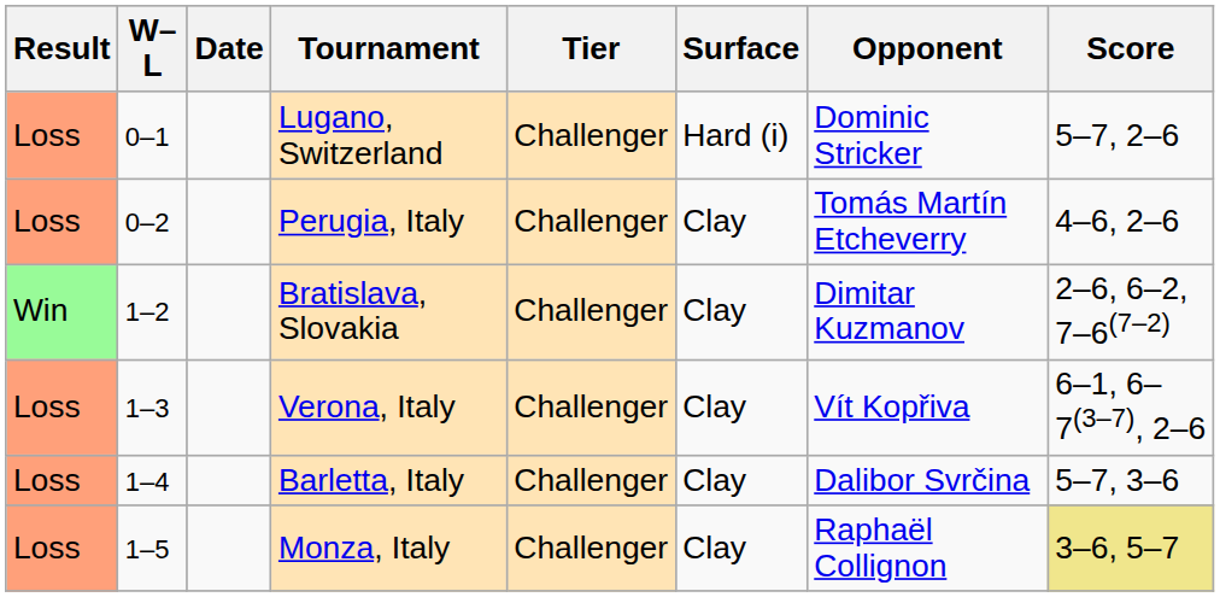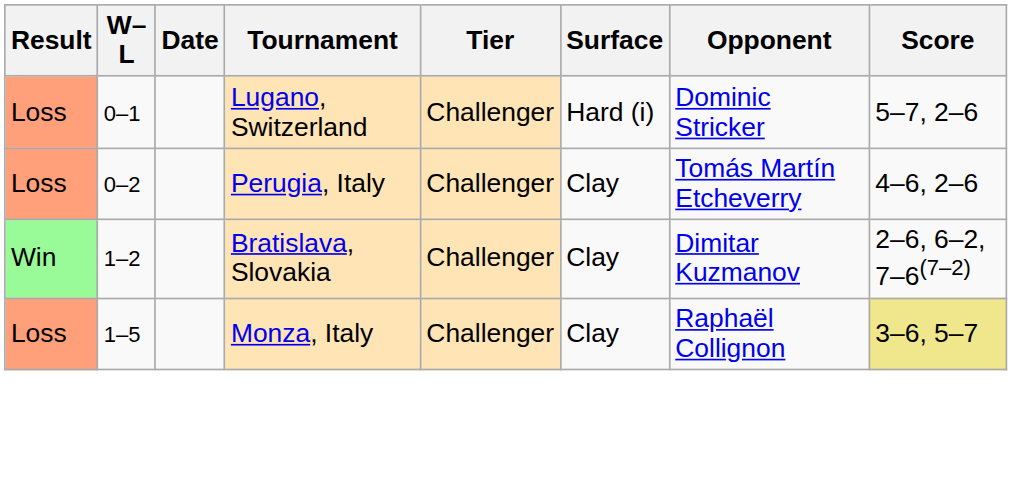- row: Loss | 1–3 | Verona, Italy | Challenger | Clay | Vít Kopřiva | 6–1, 6–7(3–7), 2–6
- row: Loss | 1–4 | Barletta, Italy | Challenger | Clay | Dalibor Svrčina | 5–7, 3–6
